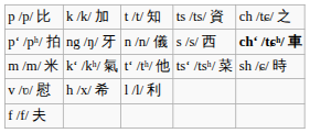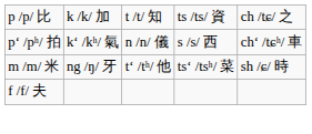pʻ /pʰ/ 拍 | column 2: ng /ŋ/ 牙 -> kʻ /kʰ/ 氣
pʻ /pʰ/ 拍 | column 5: bold -> normal
m /m/ 米 | column 2: kʻ /kʰ/ 氣 -> ng /ŋ/ 牙
- row: v /ʋ/ 慰 | h /x/ 希 | l /l/ 利
